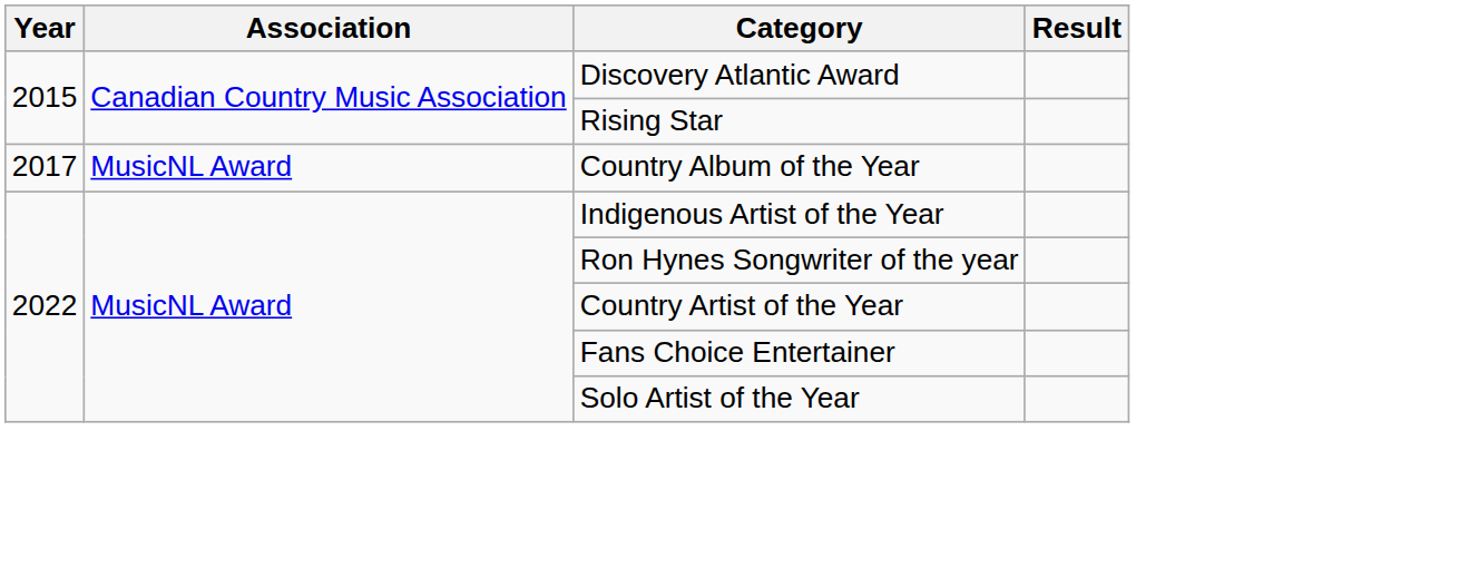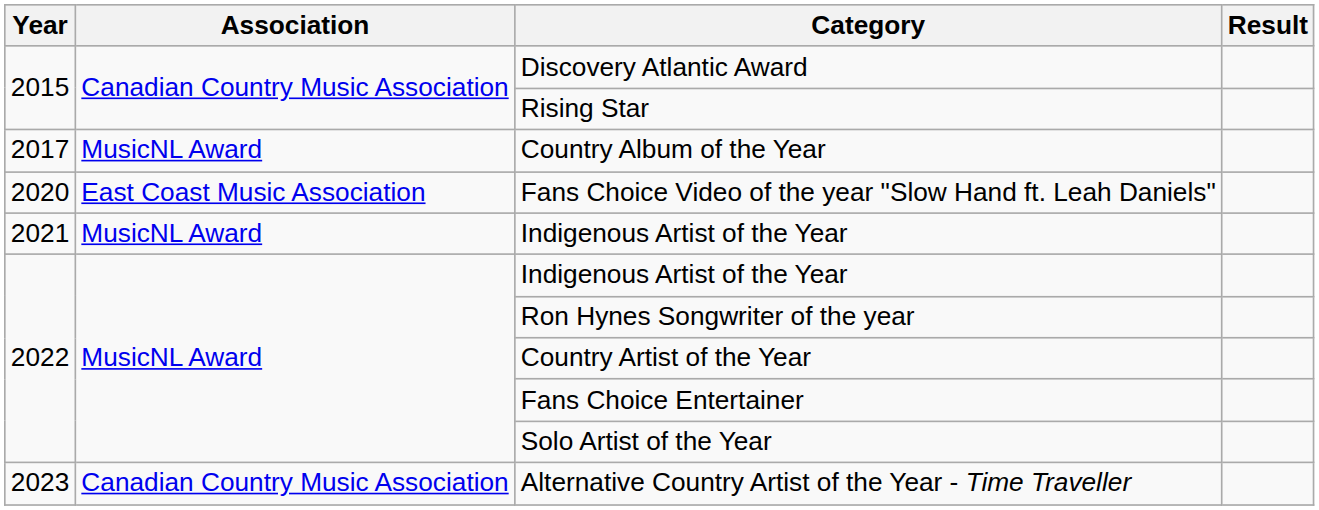+ row: 2020 | East Coast Music Association | Fans Choice Video of the year "Slow Hand ft. Leah Daniels"
+ row: 2021 | MusicNL Award | Indigenous Artist of the Year
+ row: 2023 | Canadian Country Music Association | Alternative Country Artist of the Year - Time Traveller
